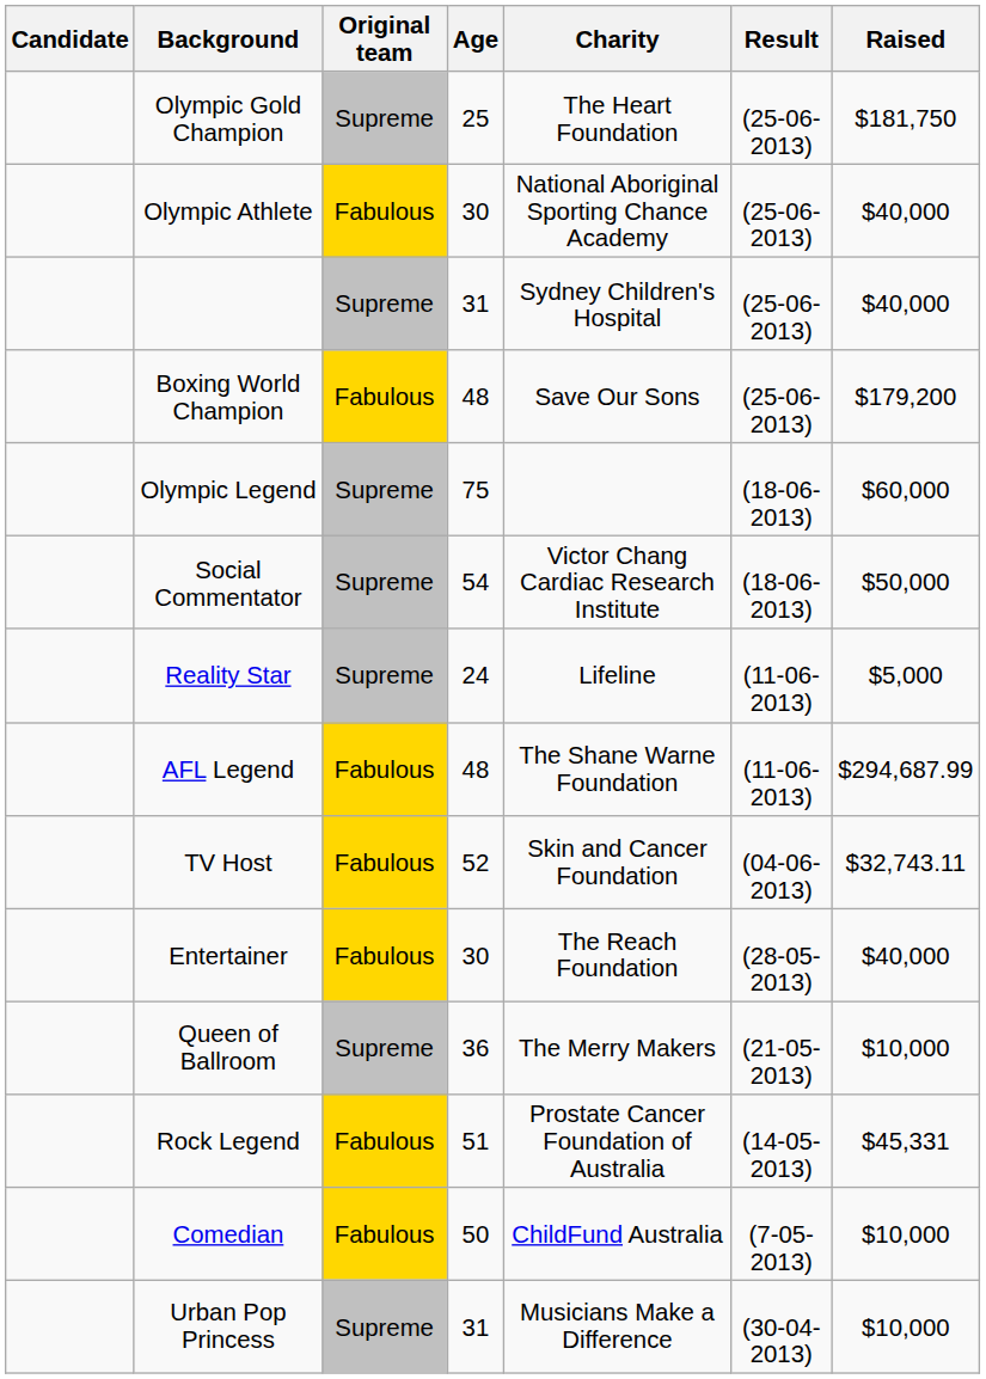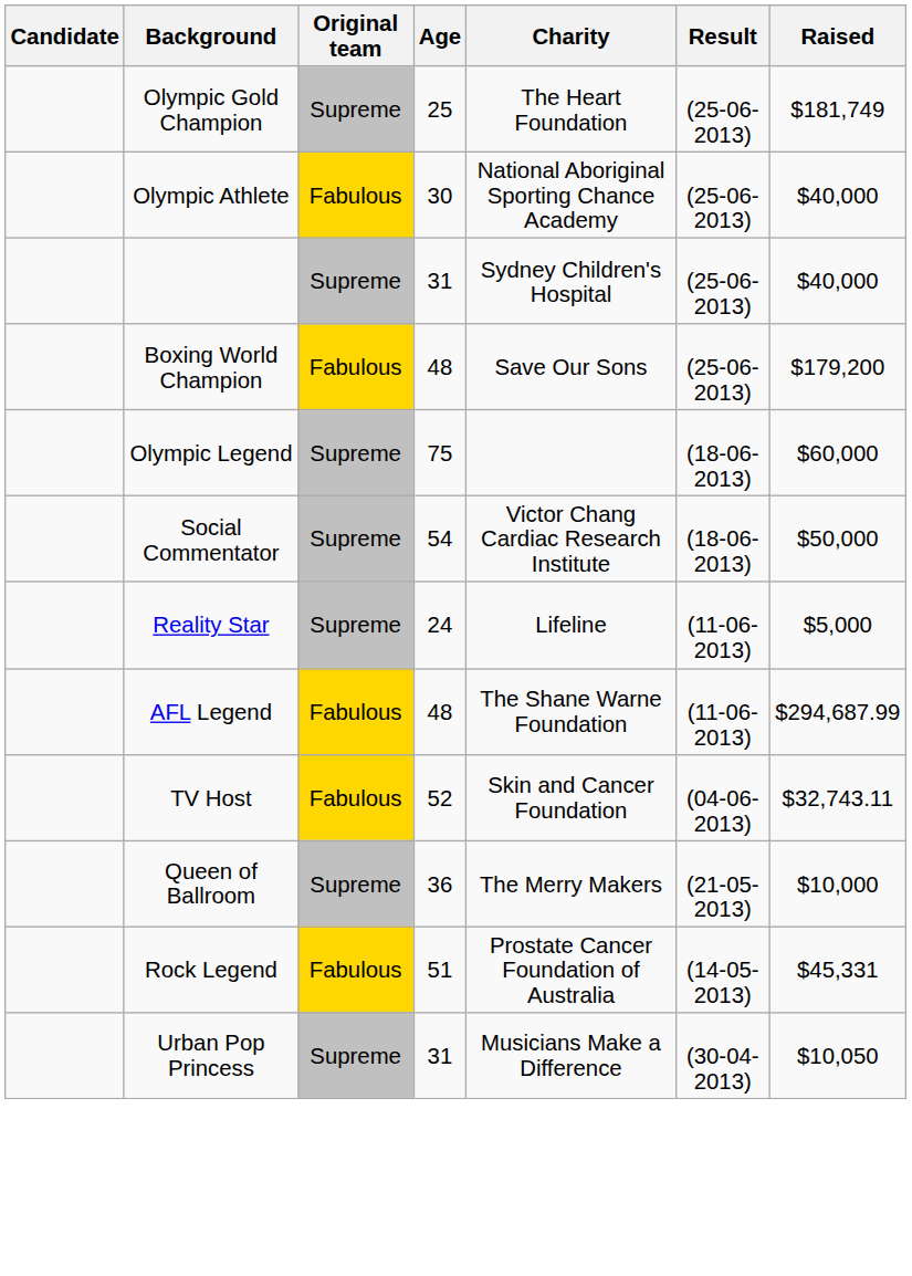Olympic Gold Champion | Raised: $181,750 -> $181,749
- row: Entertainer | Fabulous | 30 | The Reach Foundation | (28-05-2013) | $40,000
- row: Comedian | Fabulous | 50 | ChildFund Australia | (7-05-2013) | $10,000
Urban Pop Princess | Raised: $10,000 -> $10,050
